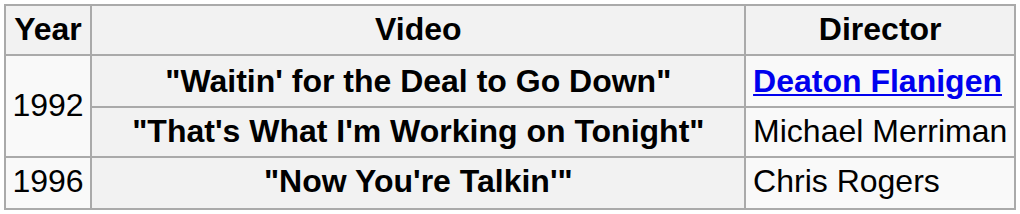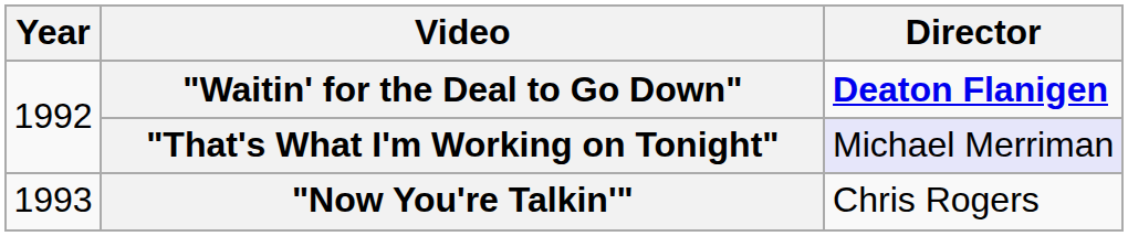"That's What I'm Working on Tonight" | Director: no background -> lavender background
"Now You're Talkin'" | Year: 1996 -> 1993
